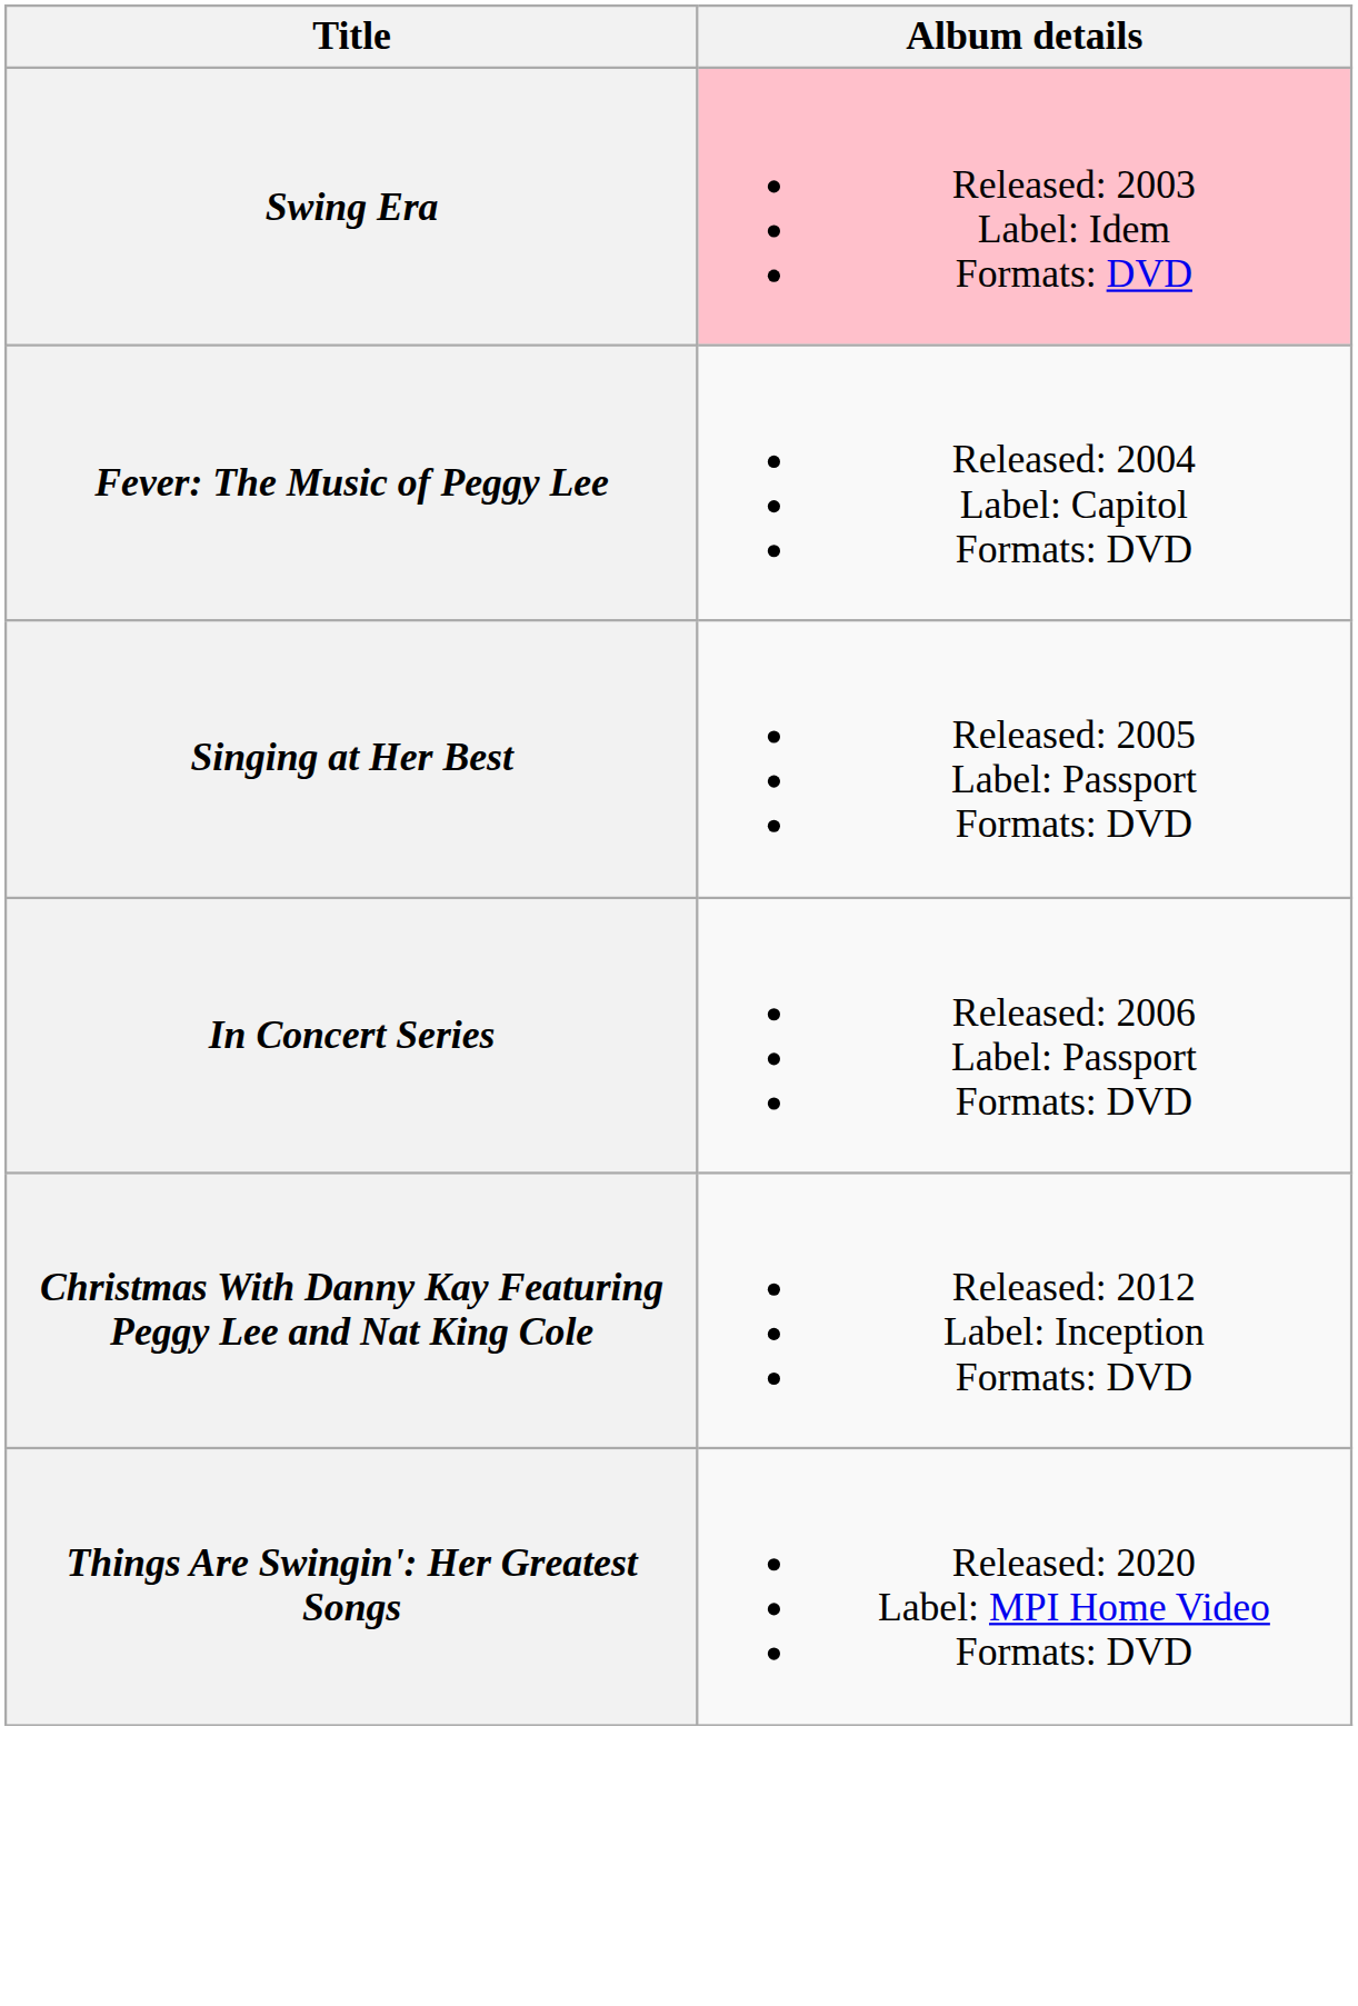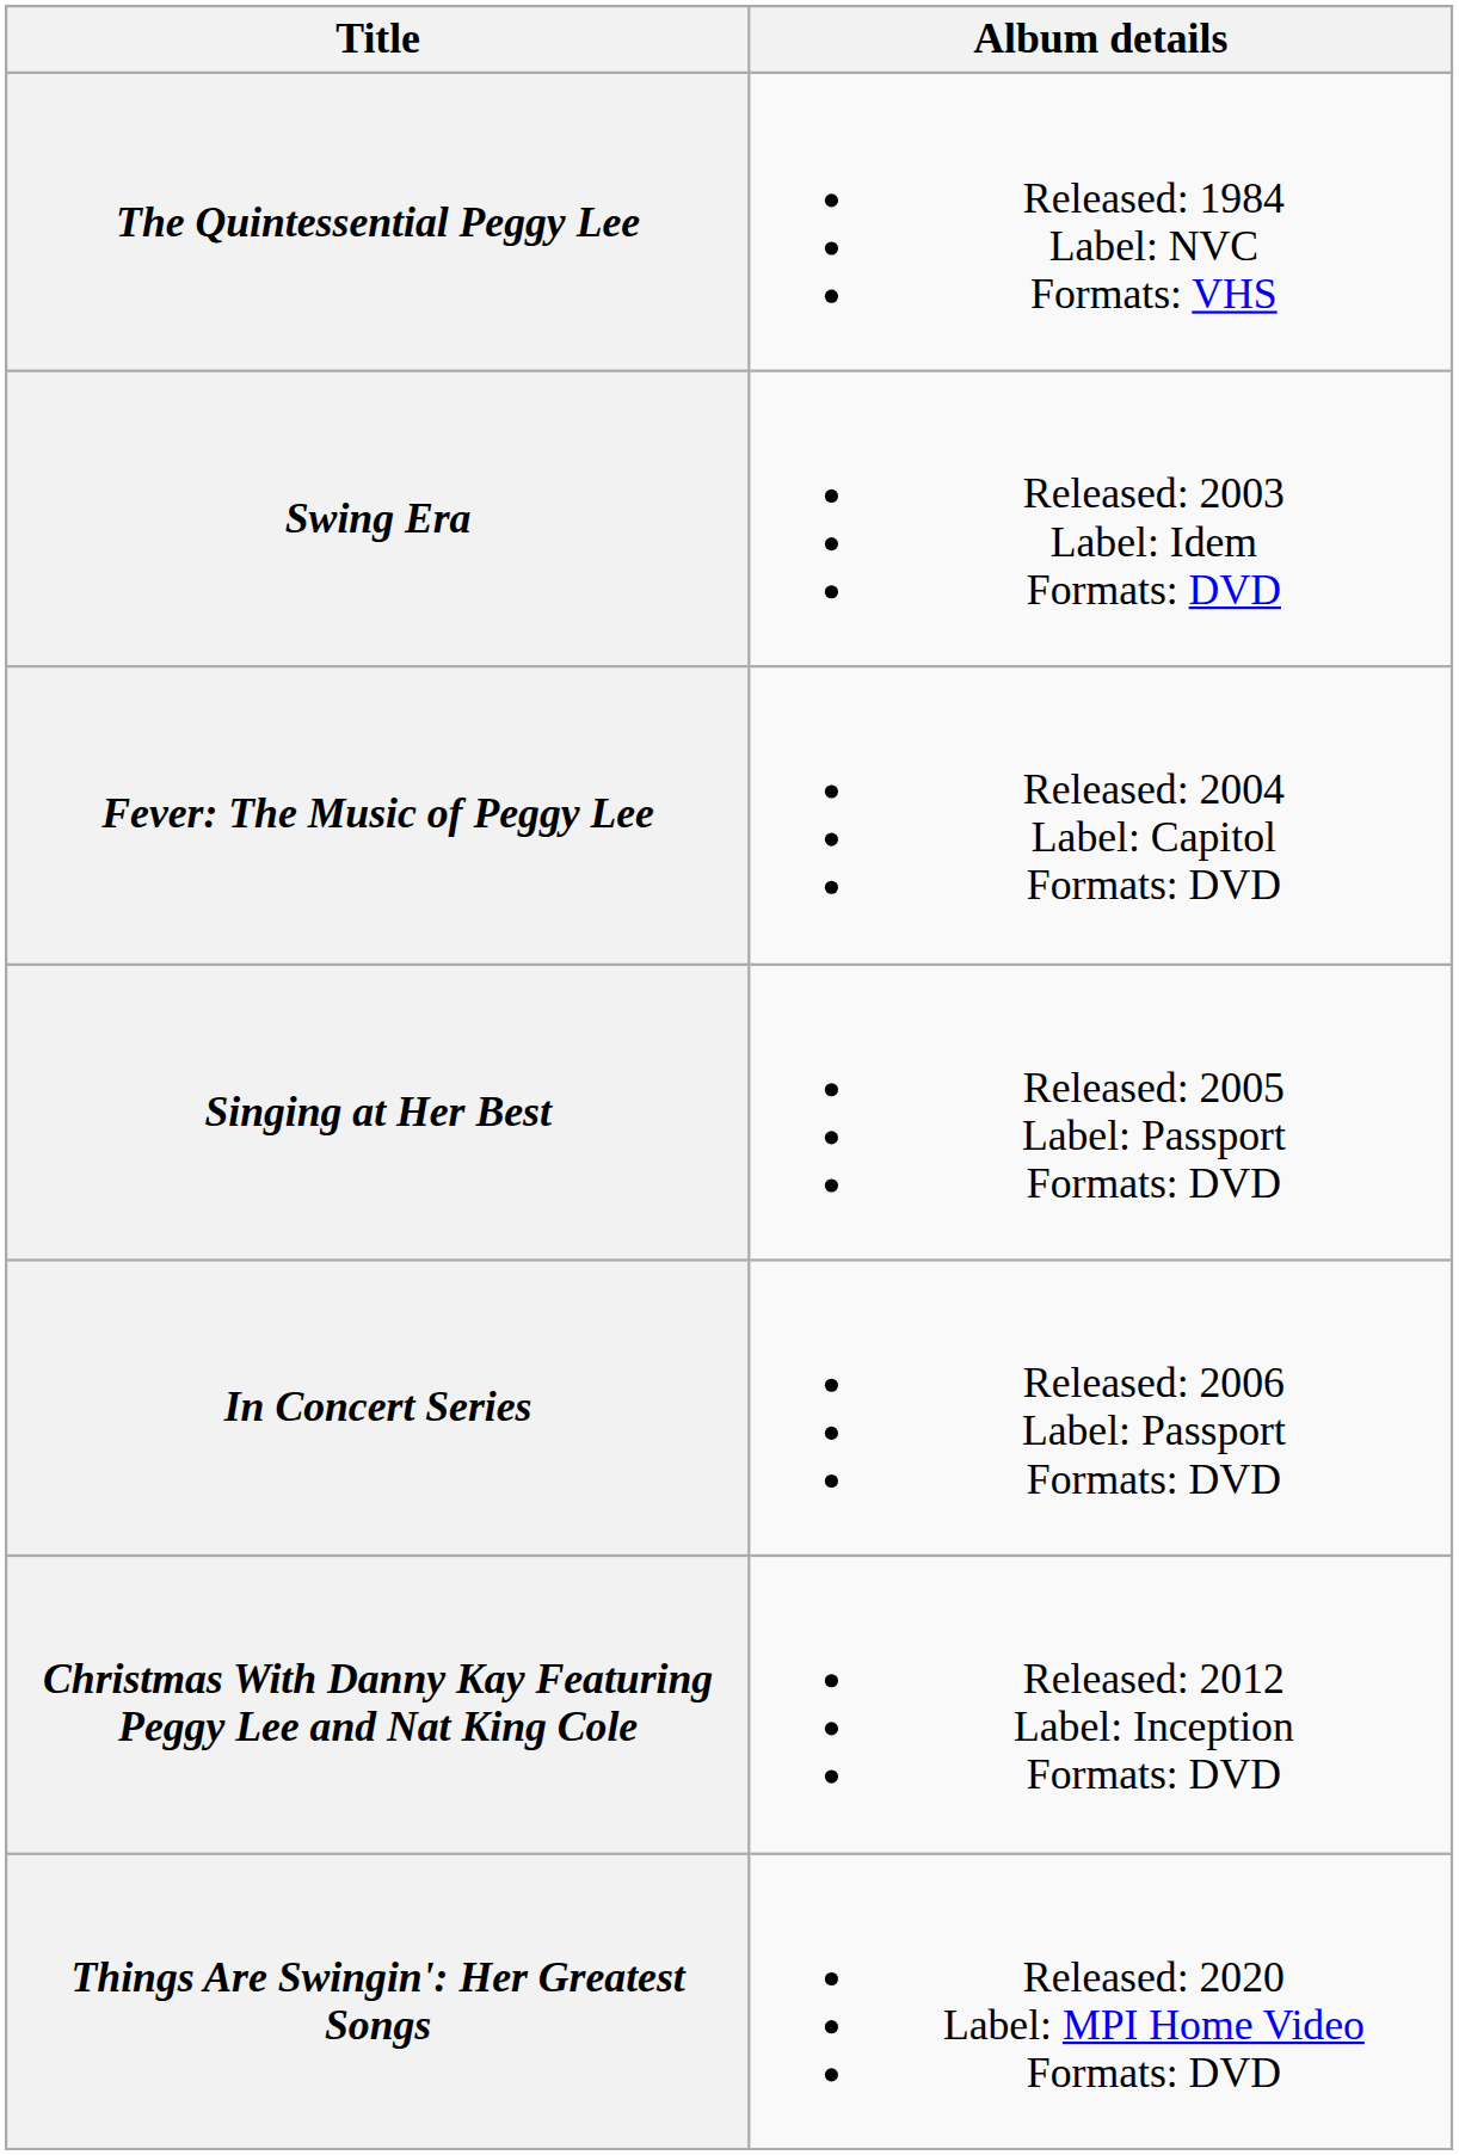+ row: The Quintessential Peggy Lee | Released: 1984 Label: NVC Formats: VHS
Swing Era | Album details: pink background -> no background
